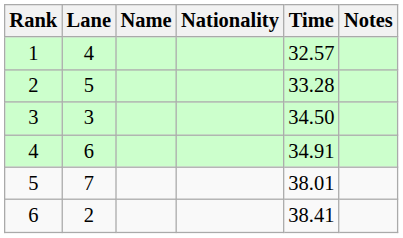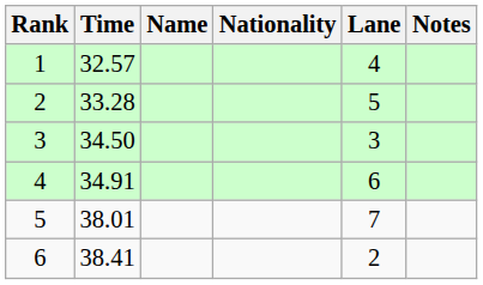columns swapped: Lane <-> Time
